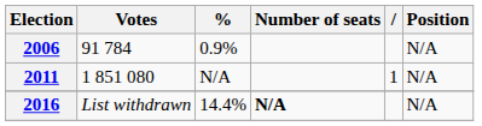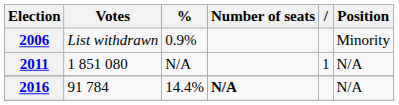2006 | Votes: 91 784 -> List withdrawn
2006 | Position: N/A -> Minority
2016 | Votes: List withdrawn -> 91 784
